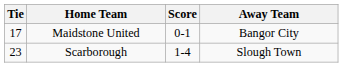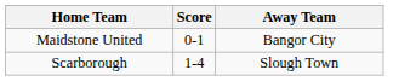- column: Tie | 17 | 23
